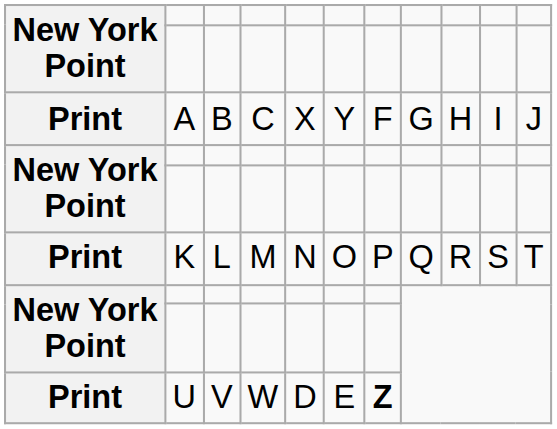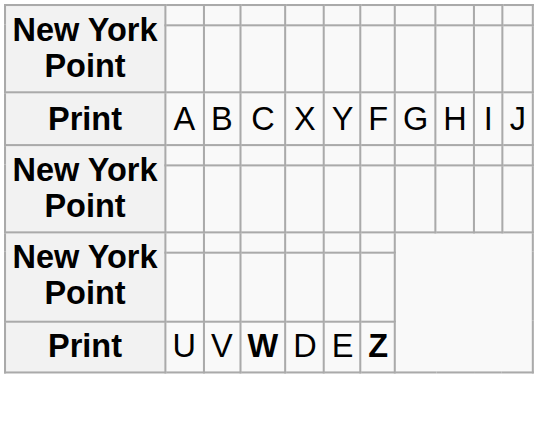- row: Print | K | L | M | N | O | P | Q | R | S | T
U | column 4: normal -> bold
